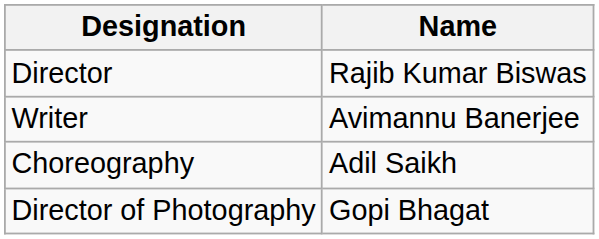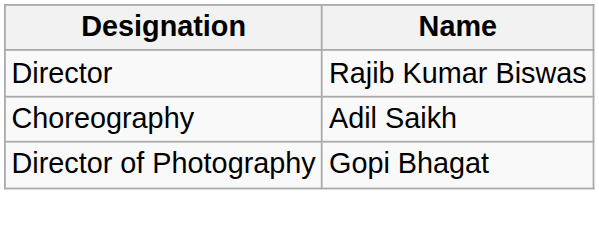- row: Writer | Avimannu Banerjee
